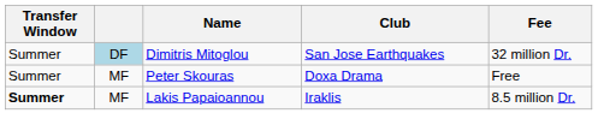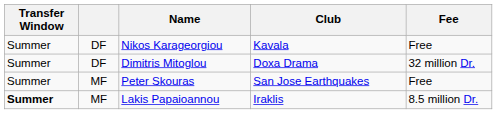+ row: Summer | DF | Nikos Karageorgiou | Kavala | Free
Dimitris Mitoglou | column 2: lightblue background -> no background
Dimitris Mitoglou | Club: San Jose Earthquakes -> Doxa Drama
Peter Skouras | Club: Doxa Drama -> San Jose Earthquakes
